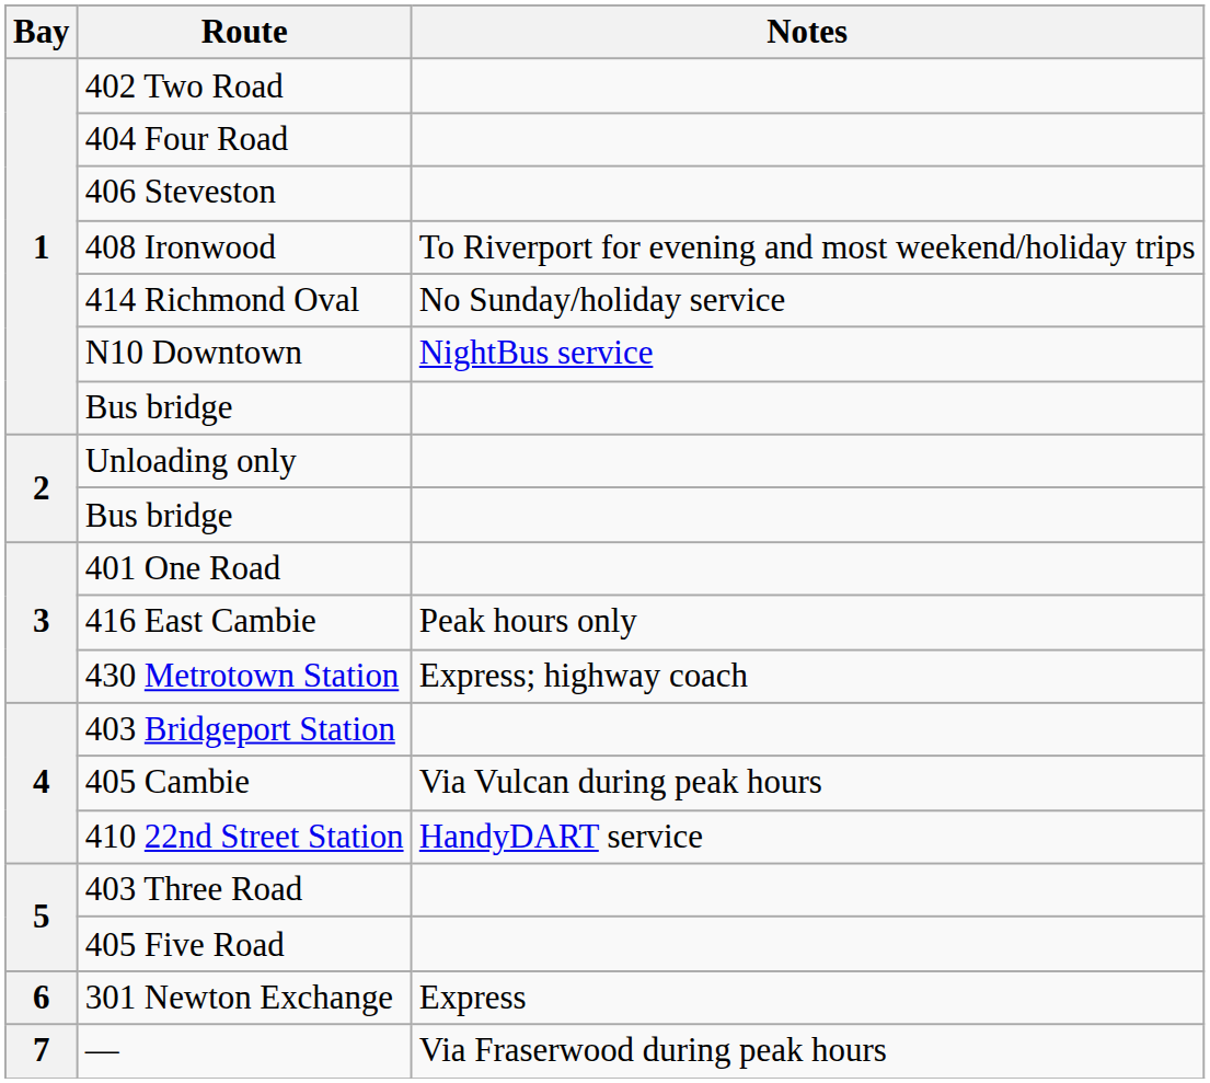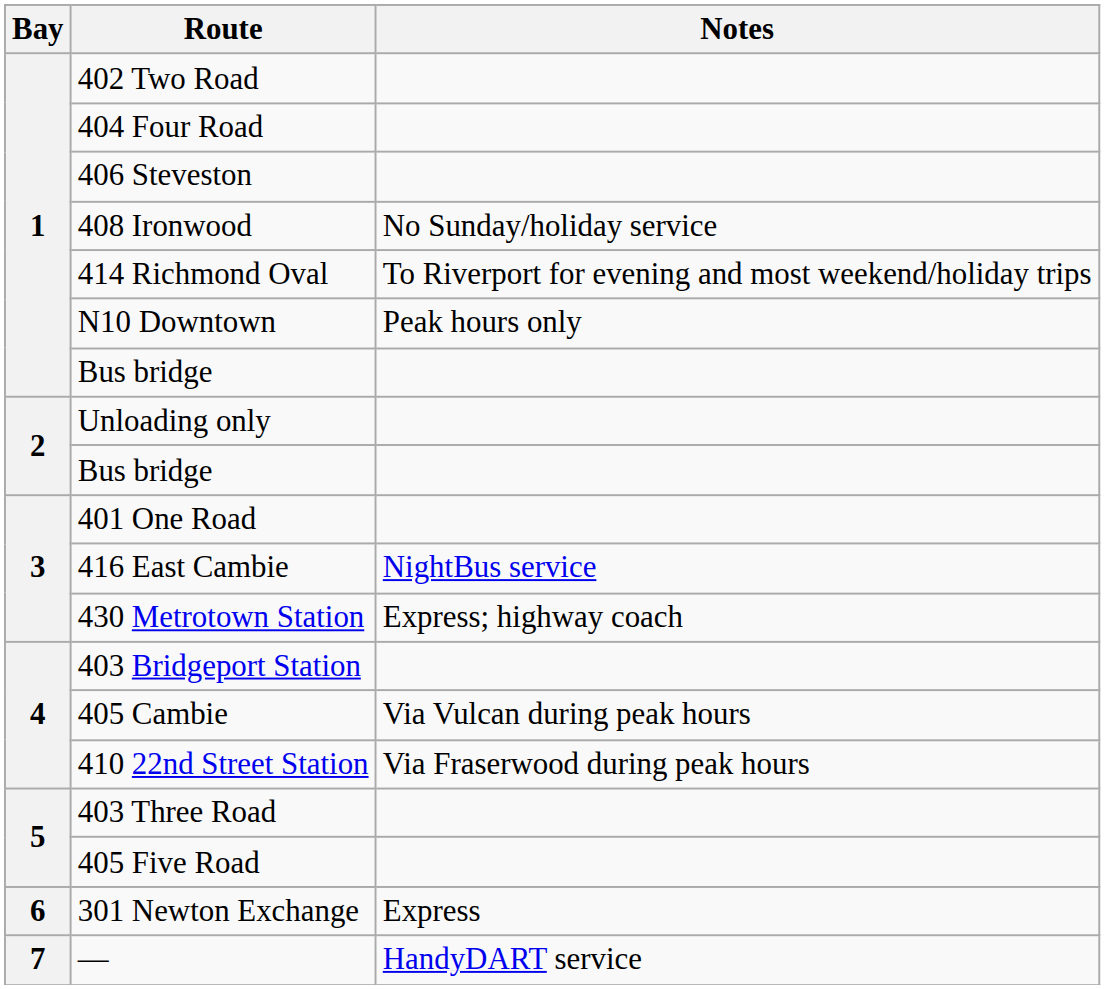408 Ironwood | Notes: To Riverport for evening and most weekend/holiday trips -> No Sunday/holiday service
414 Richmond Oval | Notes: No Sunday/holiday service -> To Riverport for evening and most weekend/holiday trips
N10 Downtown | Notes: NightBus service -> Peak hours only
416 East Cambie | Notes: Peak hours only -> NightBus service
410 22nd Street Station | Notes: HandyDART service -> Via Fraserwood during peak hours
— | Notes: Via Fraserwood during peak hours -> HandyDART service
